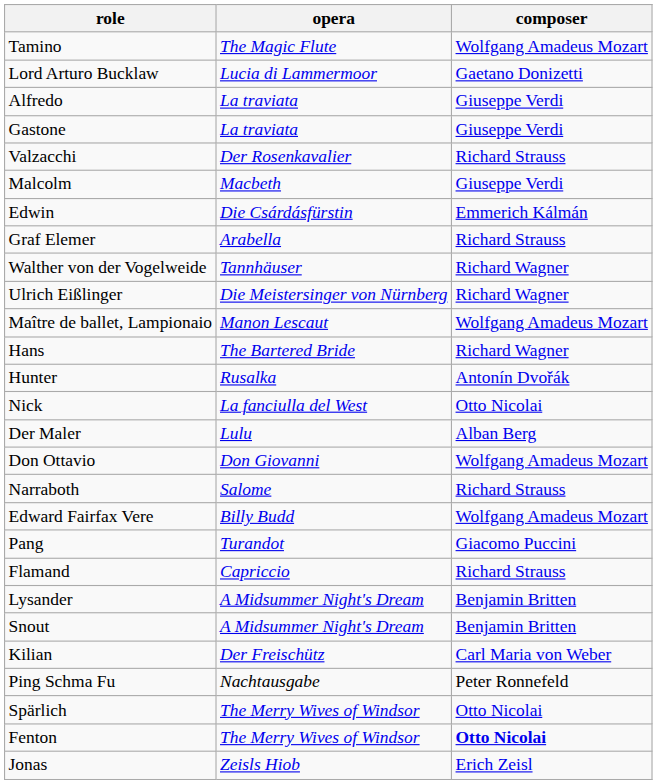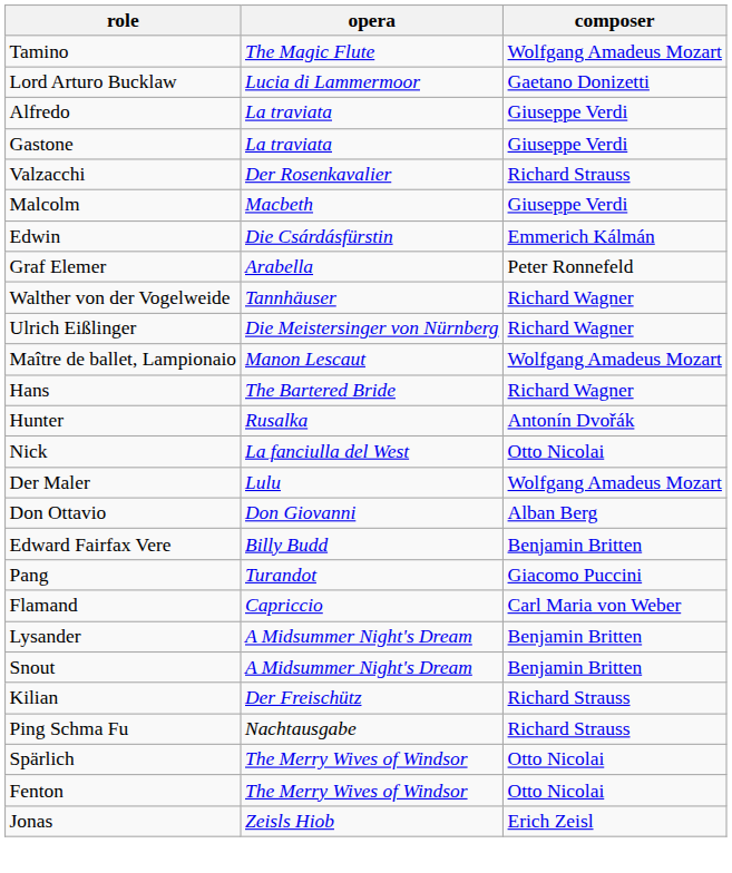Graf Elemer | composer: Richard Strauss -> Peter Ronnefeld
Der Maler | composer: Alban Berg -> Wolfgang Amadeus Mozart
Don Ottavio | composer: Wolfgang Amadeus Mozart -> Alban Berg
- row: Narraboth | Salome | Richard Strauss
Edward Fairfax Vere | composer: Wolfgang Amadeus Mozart -> Benjamin Britten
Flamand | composer: Richard Strauss -> Carl Maria von Weber
Kilian | composer: Carl Maria von Weber -> Richard Strauss
Ping Schma Fu | composer: Peter Ronnefeld -> Richard Strauss
Fenton | composer: bold -> normal
